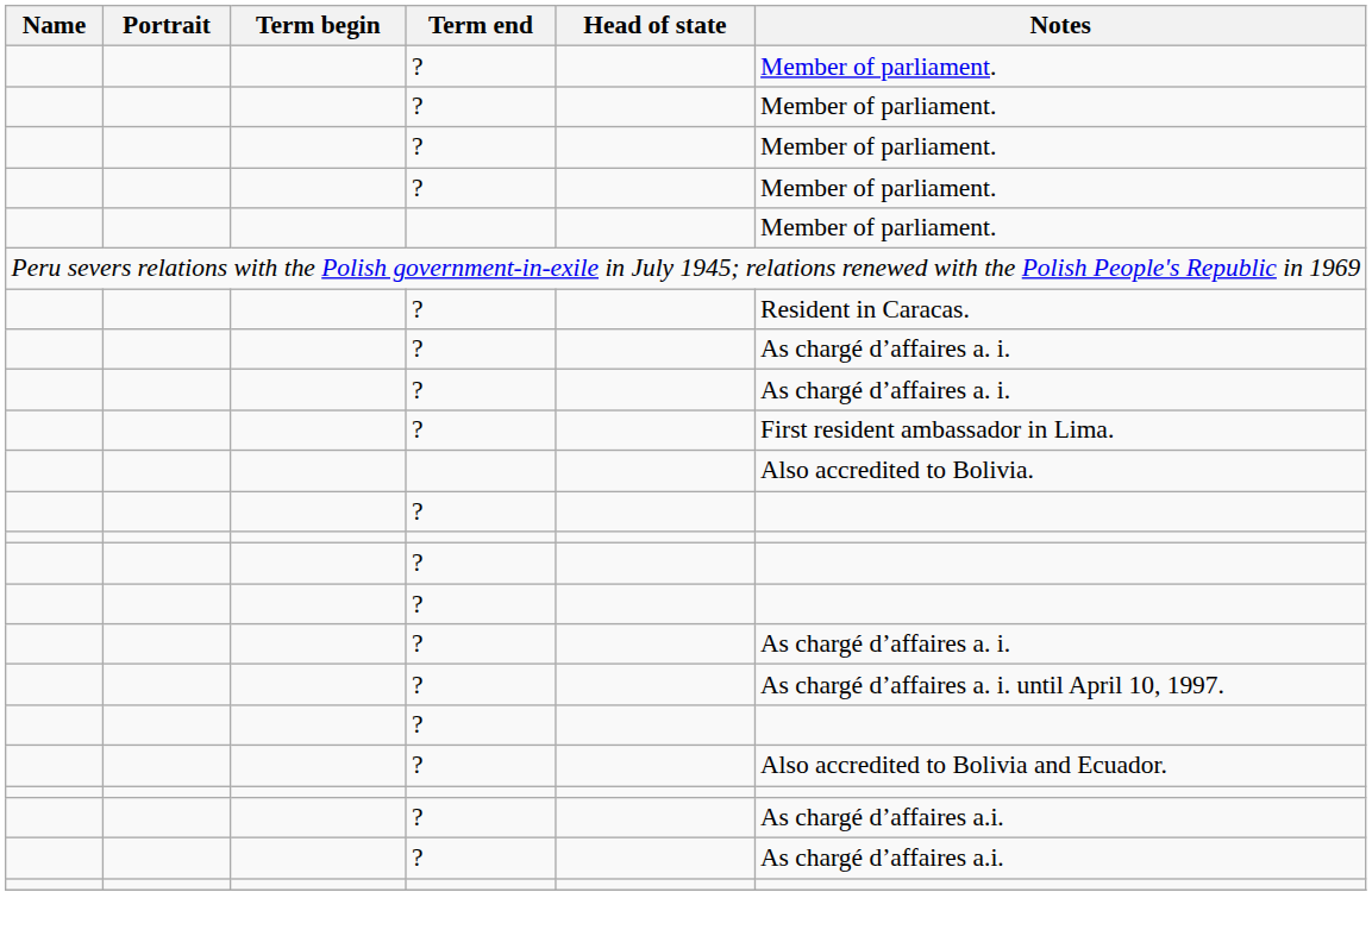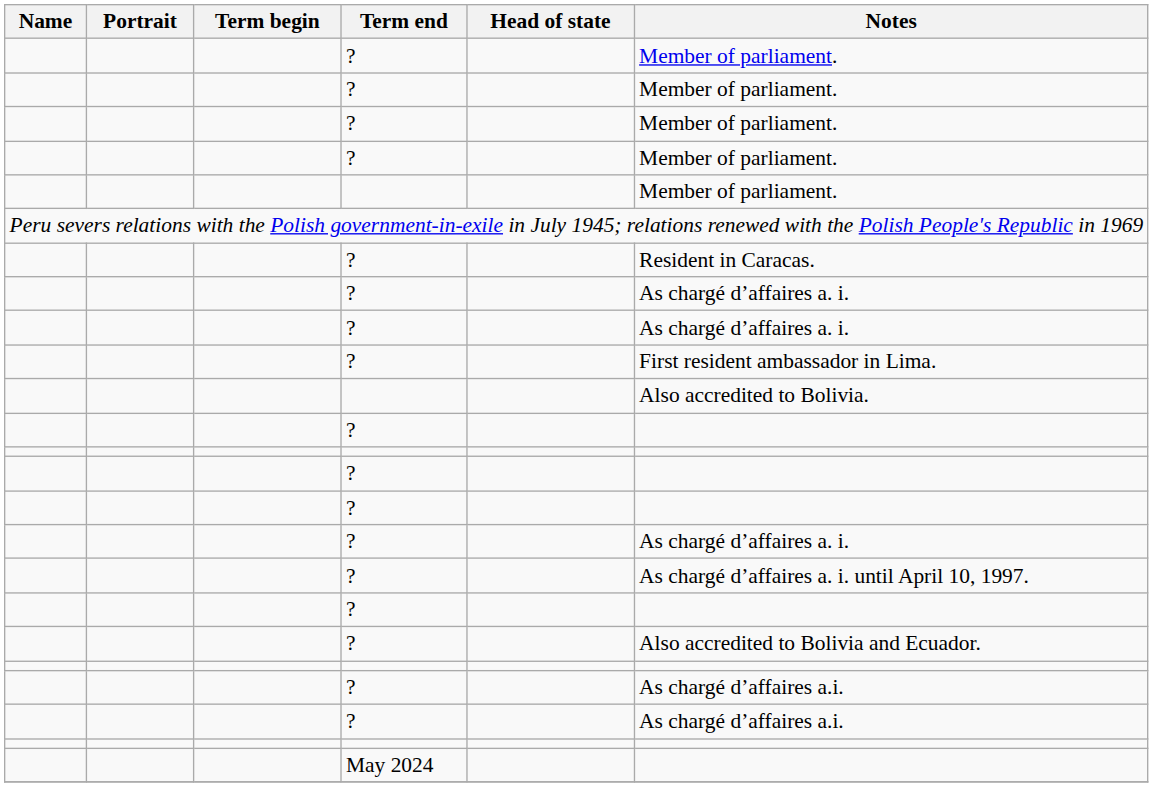+ row: May 2024
